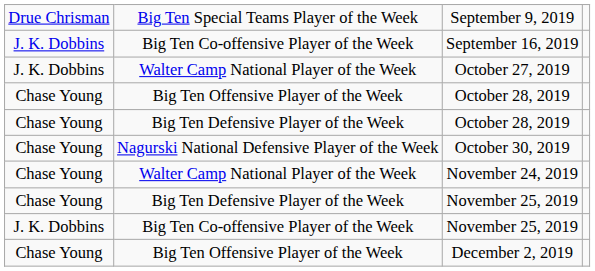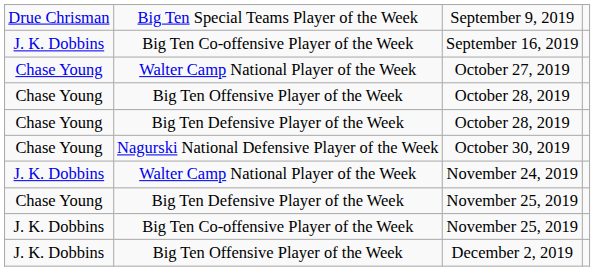October 27, 2019 | column 1: J. K. Dobbins -> Chase Young
November 24, 2019 | column 1: Chase Young -> J. K. Dobbins
December 2, 2019 | column 1: Chase Young -> J. K. Dobbins
